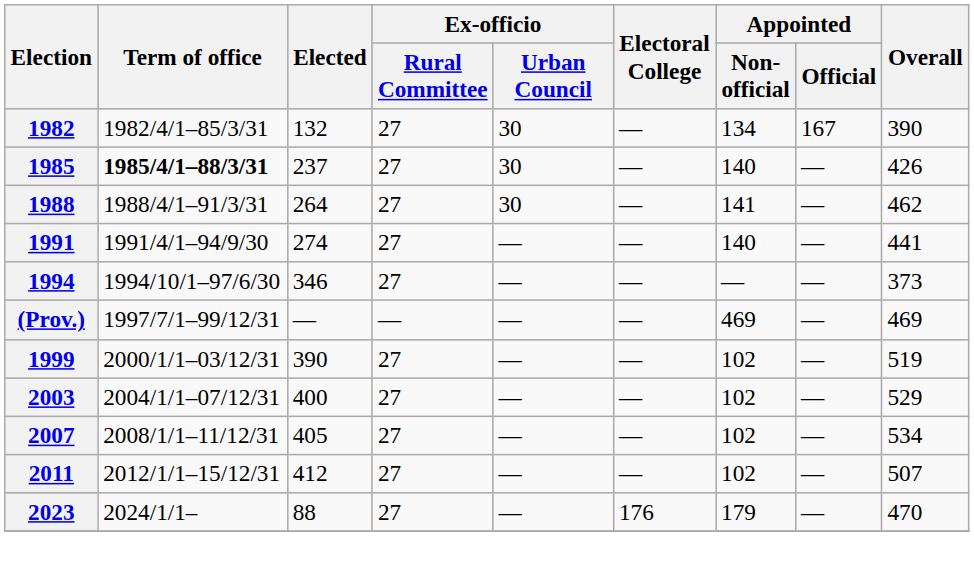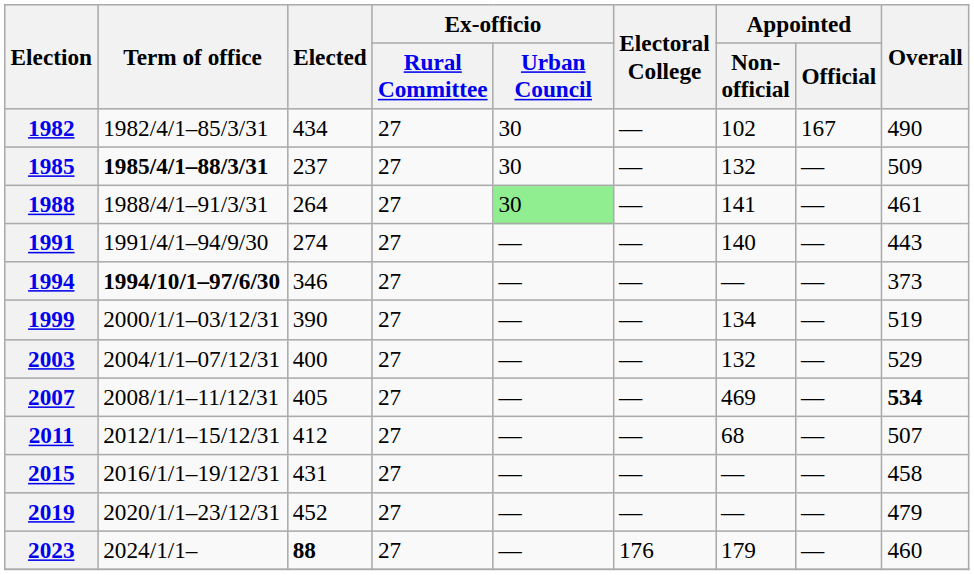1982 | Elected: 132 -> 434
1982 | Appointed / Non- official: 134 -> 102
1982 | Overall: 390 -> 490
1985 | Appointed / Non- official: 140 -> 132
1985 | Overall: 426 -> 509
1988 | Ex-officio / Urban Council: no background -> lightgreen background
1988 | Overall: 462 -> 461
1991 | Overall: 441 -> 443
1994 | Term of office: normal -> bold
- row: (Prov.) | 1997/7/1–99/12/31 | — | — | — | — | 469 | — | 469
1999 | Appointed / Non- official: 102 -> 134
2003 | Appointed / Non- official: 102 -> 132
2007 | Appointed / Non- official: 102 -> 469
2007 | Overall: normal -> bold
2011 | Appointed / Non- official: 102 -> 68
+ row: 2015 | 2016/1/1–19/12/31 | 431 | 27 | — | — | — | — | 458
+ row: 2019 | 2020/1/1–23/12/31 | 452 | 27 | — | — | — | — | 479
2023 | Elected: normal -> bold
2023 | Overall: 470 -> 460
